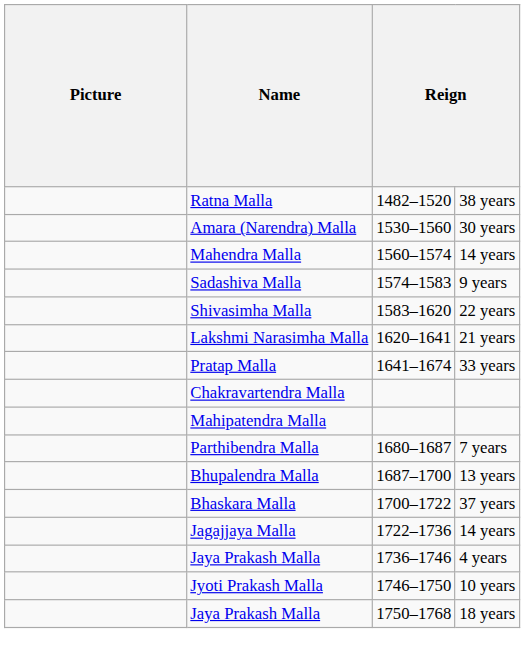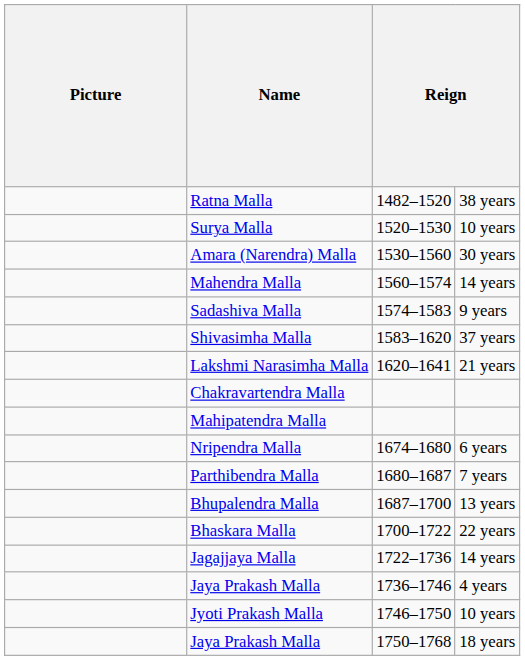+ row: Surya Malla | 1520–1530 | 10 years
Shivasimha Malla | column 4: 22 years -> 37 years
- row: Pratap Malla | 1641–1674 | 33 years
+ row: Nripendra Malla | 1674–1680 | 6 years
Bhaskara Malla | column 4: 37 years -> 22 years
